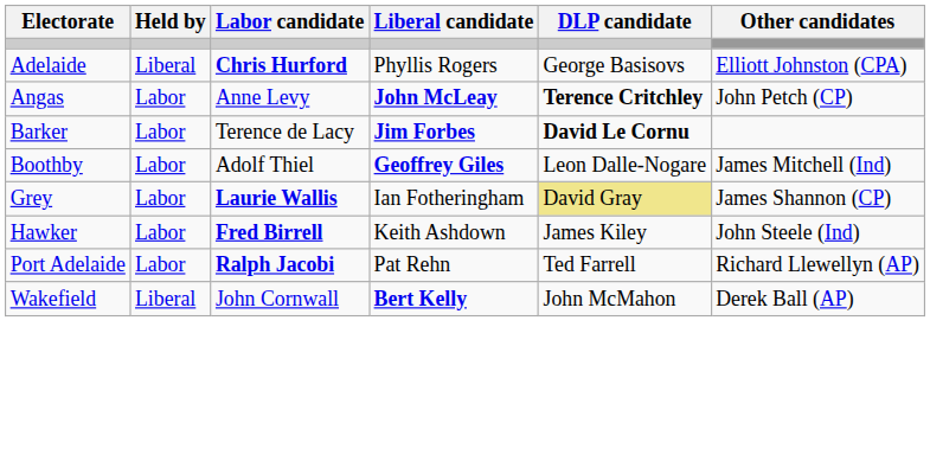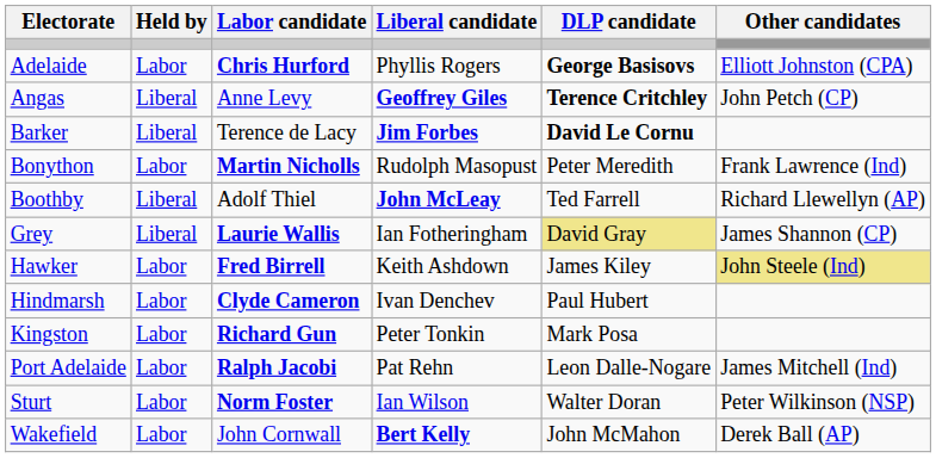Adelaide | Held by: Liberal -> Labor
Adelaide | DLP candidate: normal -> bold
Angas | Held by: Labor -> Liberal
Angas | Liberal candidate: John McLeay -> Geoffrey Giles
Barker | Held by: Labor -> Liberal
+ row: Bonython | Labor | Martin Nicholls | Rudolph Masopust | Peter Meredith | Frank Lawrence (Ind)
Boothby | Held by: Labor -> Liberal
Boothby | Liberal candidate: Geoffrey Giles -> John McLeay
Boothby | DLP candidate: Leon Dalle-Nogare -> Ted Farrell
Boothby | Other candidates: James Mitchell (Ind) -> Richard Llewellyn (AP)
Grey | Held by: Labor -> Liberal
Hawker | Other candidates: no background -> khaki background
+ row: Hindmarsh | Labor | Clyde Cameron | Ivan Denchev | Paul Hubert
+ row: Kingston | Labor | Richard Gun | Peter Tonkin | Mark Posa
Port Adelaide | DLP candidate: Ted Farrell -> Leon Dalle-Nogare
Port Adelaide | Other candidates: Richard Llewellyn (AP) -> James Mitchell (Ind)
+ row: Sturt | Labor | Norm Foster | Ian Wilson | Walter Doran | Peter Wilkinson (NSP)
Wakefield | Held by: Liberal -> Labor
